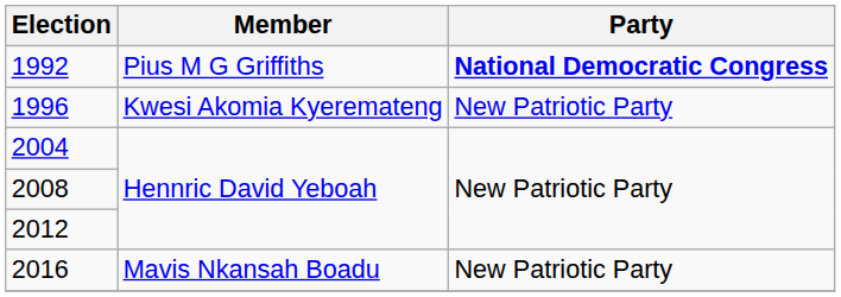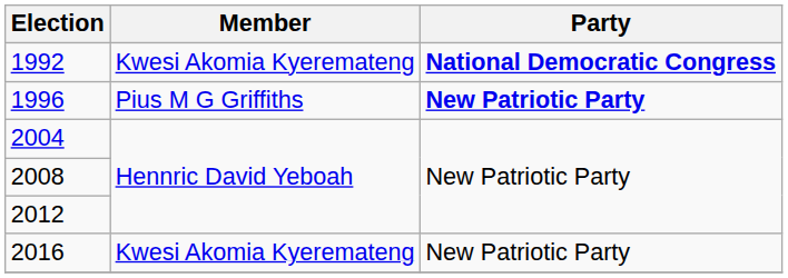1992 | Member: Pius M G Griffiths -> Kwesi Akomia Kyeremateng
1996 | Member: Kwesi Akomia Kyeremateng -> Pius M G Griffiths
1996 | Party: normal -> bold
2016 | Member: Mavis Nkansah Boadu -> Kwesi Akomia Kyeremateng
